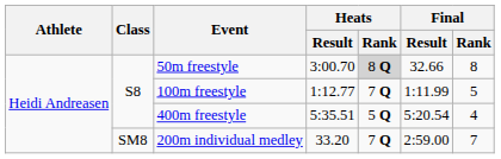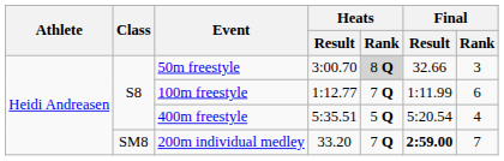50m freestyle | Final / Rank: 8 -> 3
100m freestyle | Final / Rank: 5 -> 6
200m individual medley | Final / Result: normal -> bold
